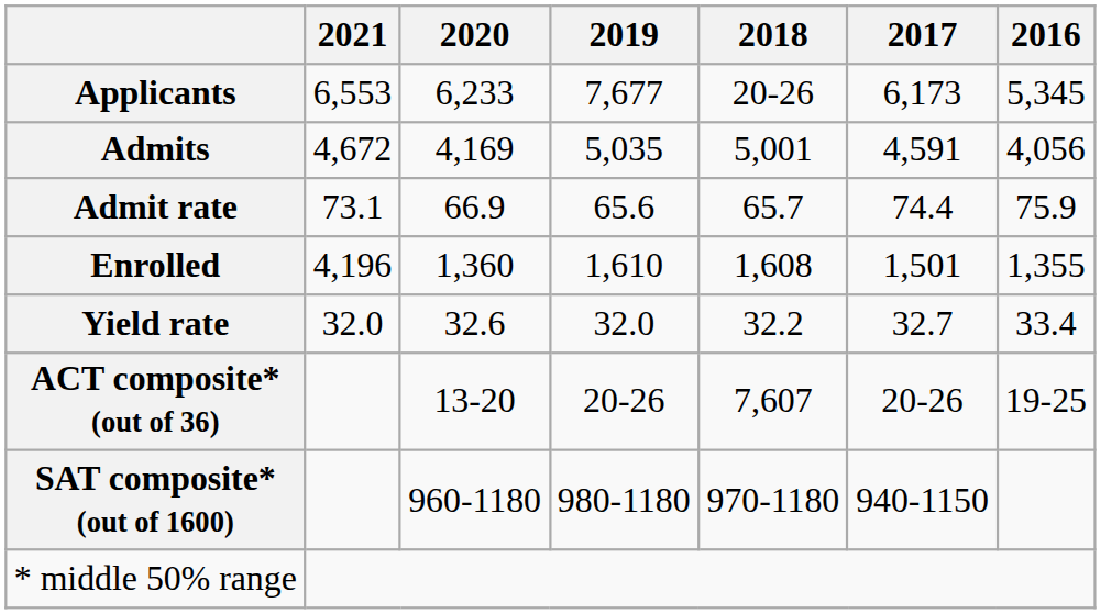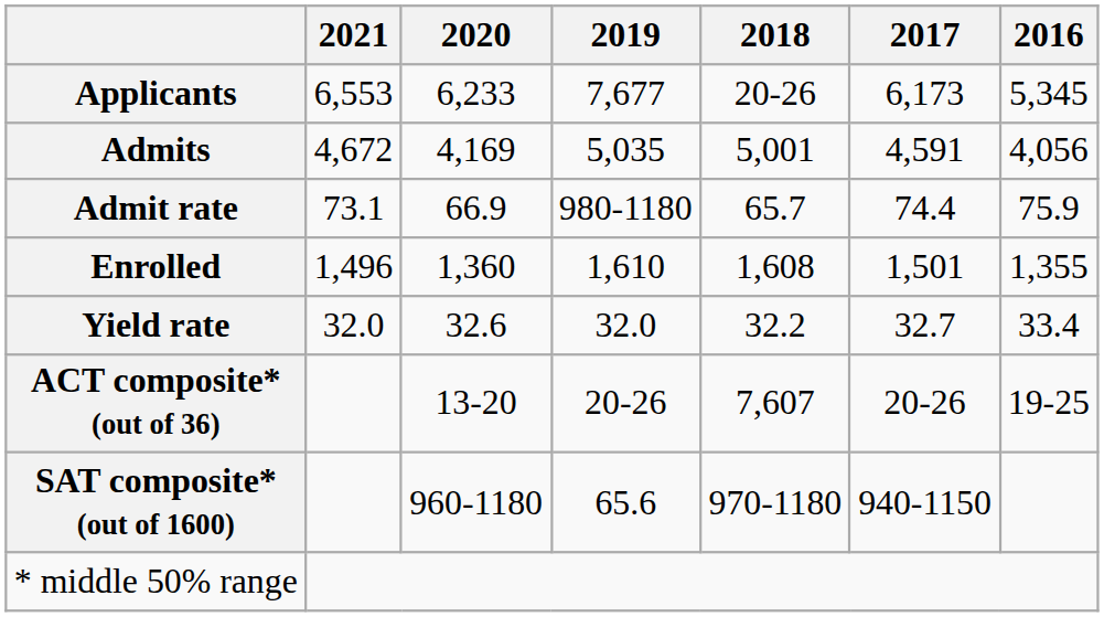Admit rate | 2019: 65.6 -> 980-1180
Enrolled | 2021: 4,196 -> 1,496
SAT composite* (out of 1600) | 2019: 980-1180 -> 65.6
